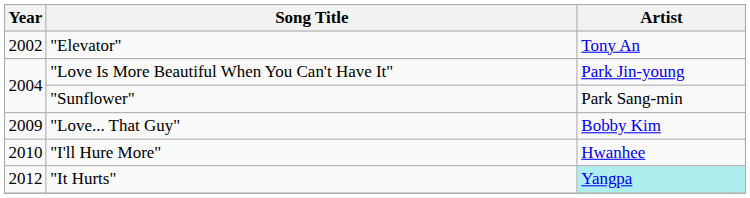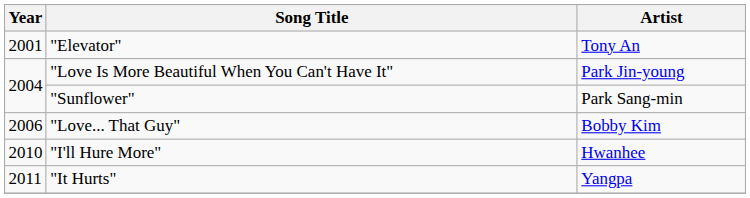"Elevator" | Year: 2002 -> 2001
"Love... That Guy" | Year: 2009 -> 2006
"It Hurts" | Year: 2012 -> 2011
"It Hurts" | Artist: paleturquoise background -> no background
